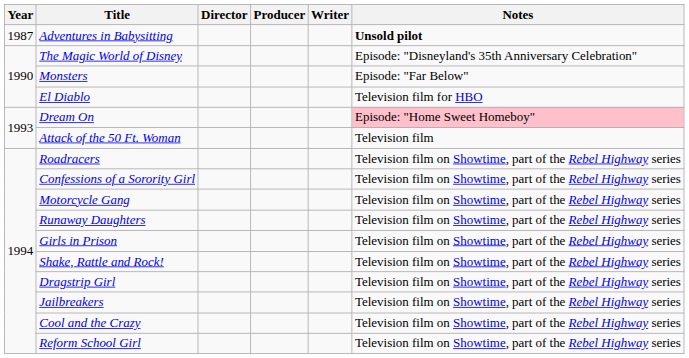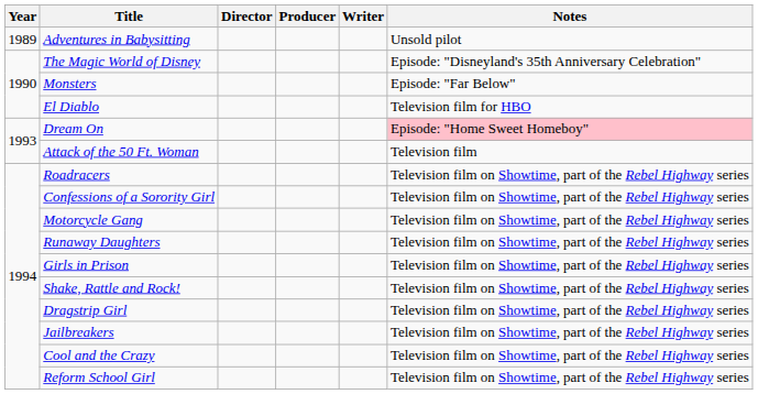Adventures in Babysitting | Year: 1987 -> 1989
Adventures in Babysitting | Notes: bold -> normal
